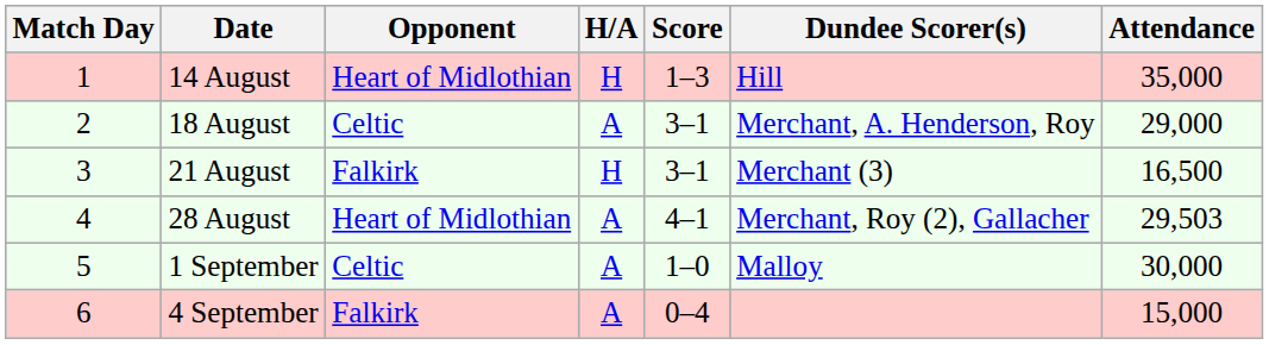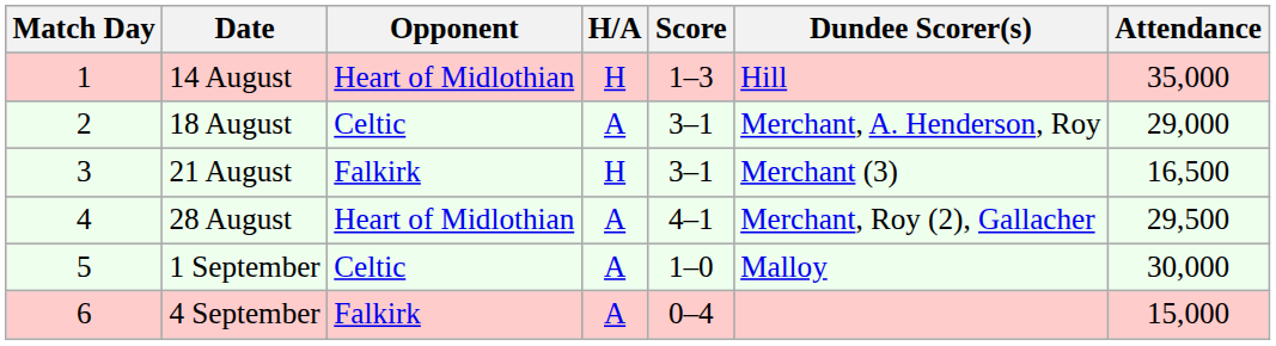28 August | Attendance: 29,503 -> 29,500
